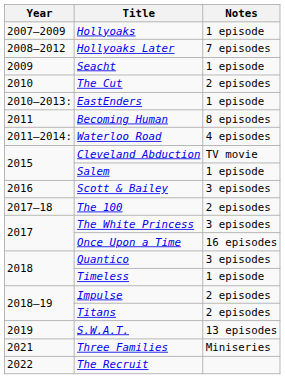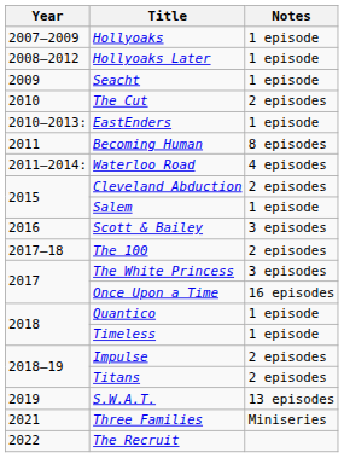Hollyoaks Later | Notes: 7 episodes -> 1 episode
Cleveland Abduction | Notes: TV movie -> 2 episodes
Quantico | Notes: 3 episodes -> 1 episode
